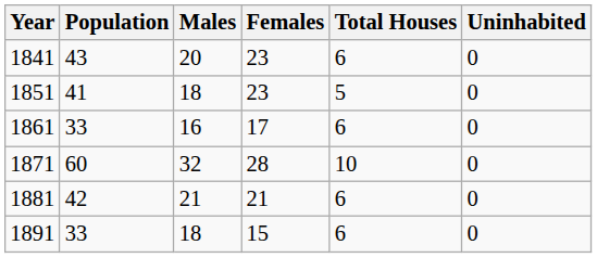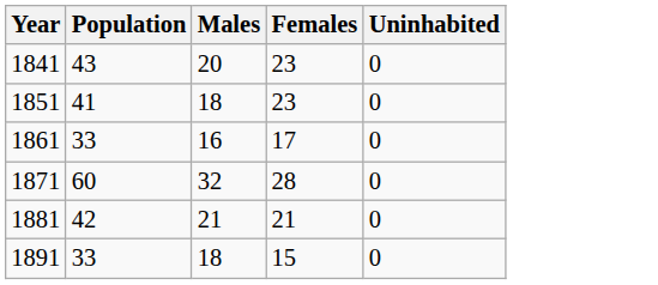- column: Total Houses | 6 | 5 | 6 | 10 | 6 | 6
